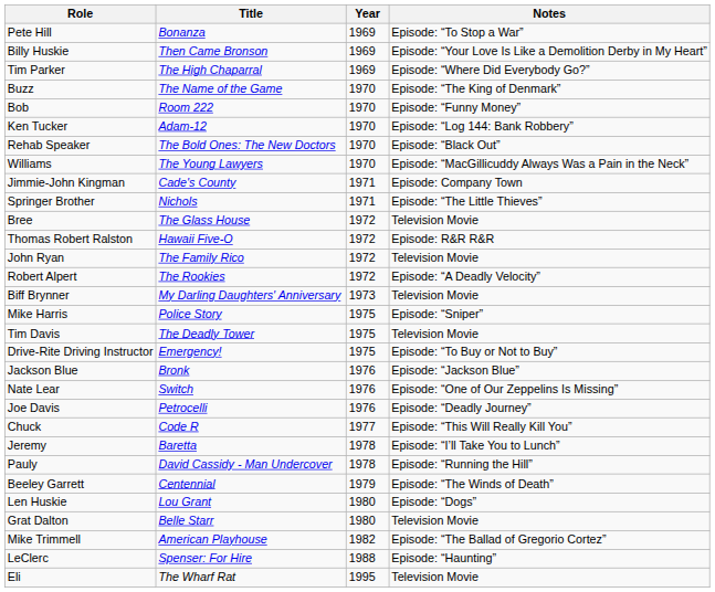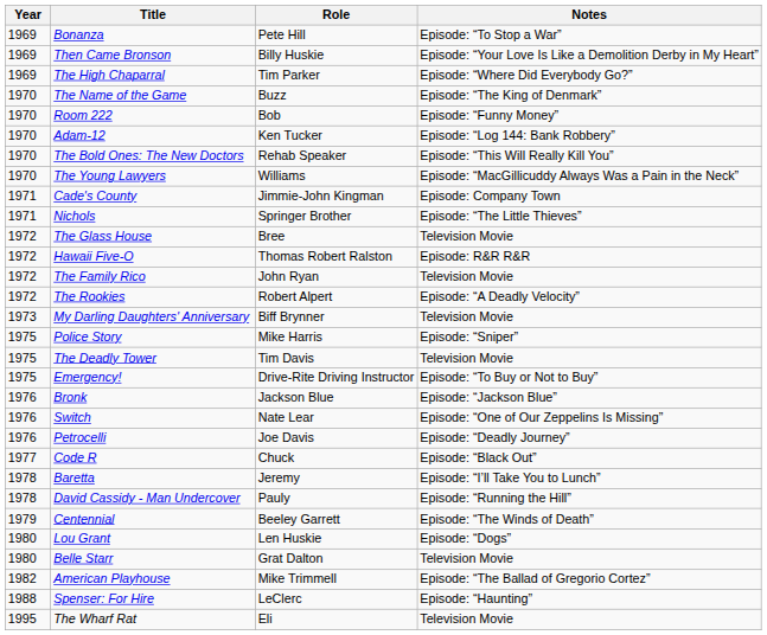columns swapped: Year <-> Role
The Bold Ones: The New Doctors | Notes: Episode: “Black Out” -> Episode: “This Will Really Kill You”
Code R | Notes: Episode: “This Will Really Kill You” -> Episode: “Black Out”
